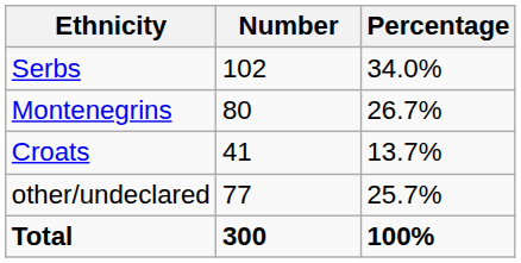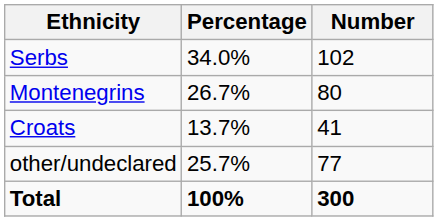columns swapped: Number <-> Percentage
